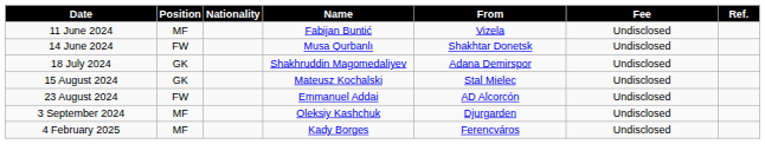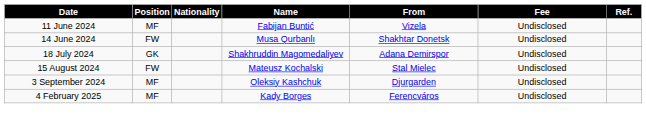15 August 2024 | Position: GK -> FW
- row: 23 August 2024 | FW | Emmanuel Addai | AD Alcorcón | Undisclosed
